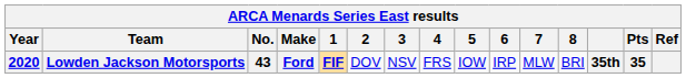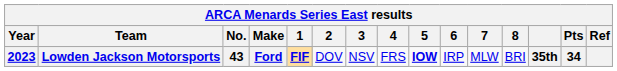Lowden Jackson Motorsports | Year: 2020 -> 2023
Lowden Jackson Motorsports | 5: normal -> bold
Lowden Jackson Motorsports | Pts: 35 -> 34
